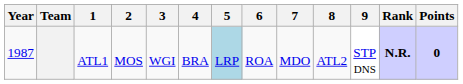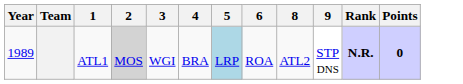- column: 7 | MDO
ATL1 | Year: 1987 -> 1989
ATL1 | 2: no background -> lightgrey background
